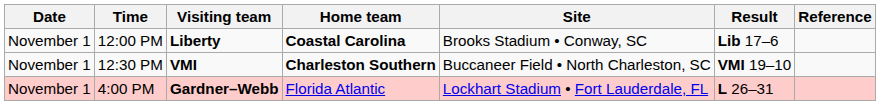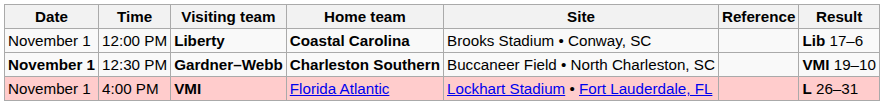columns swapped: Result <-> Reference
12:30 PM | Date: normal -> bold
12:30 PM | Visiting team: VMI -> Gardner–Webb
4:00 PM | Visiting team: Gardner–Webb -> VMI
